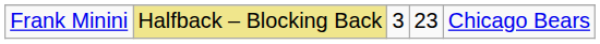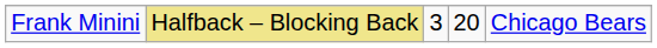Frank Minini | column 4: 23 -> 20
